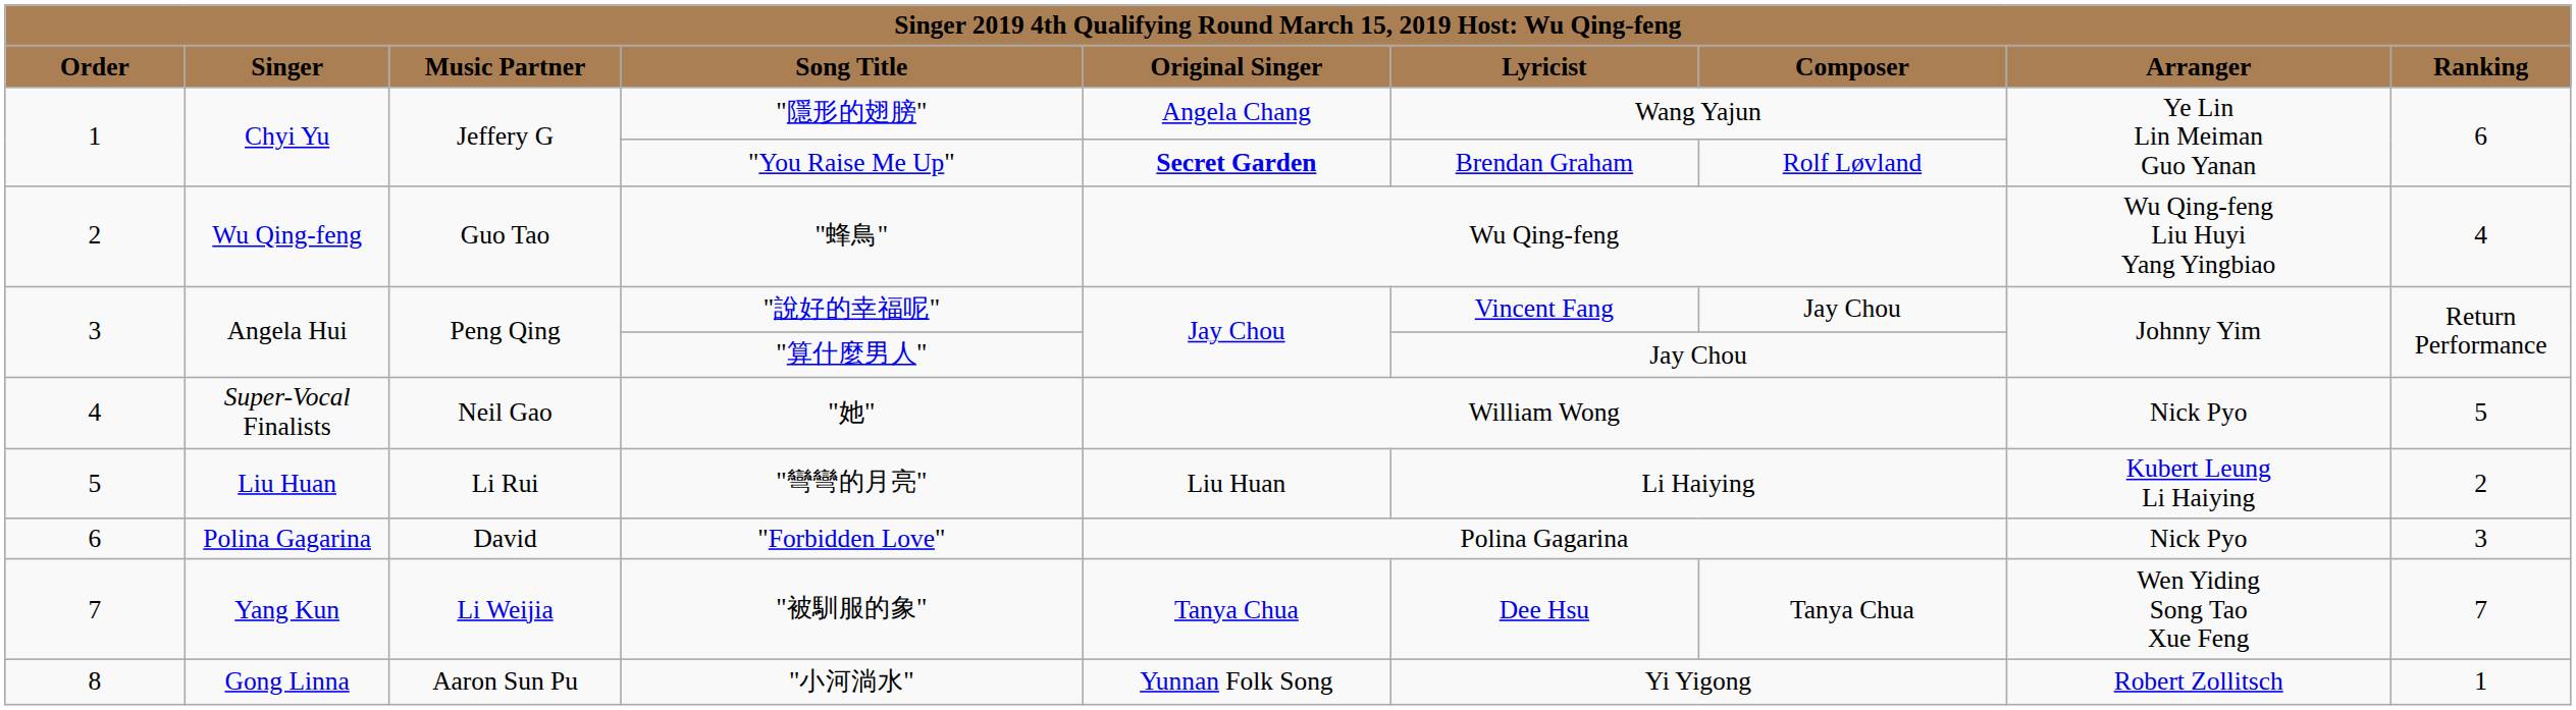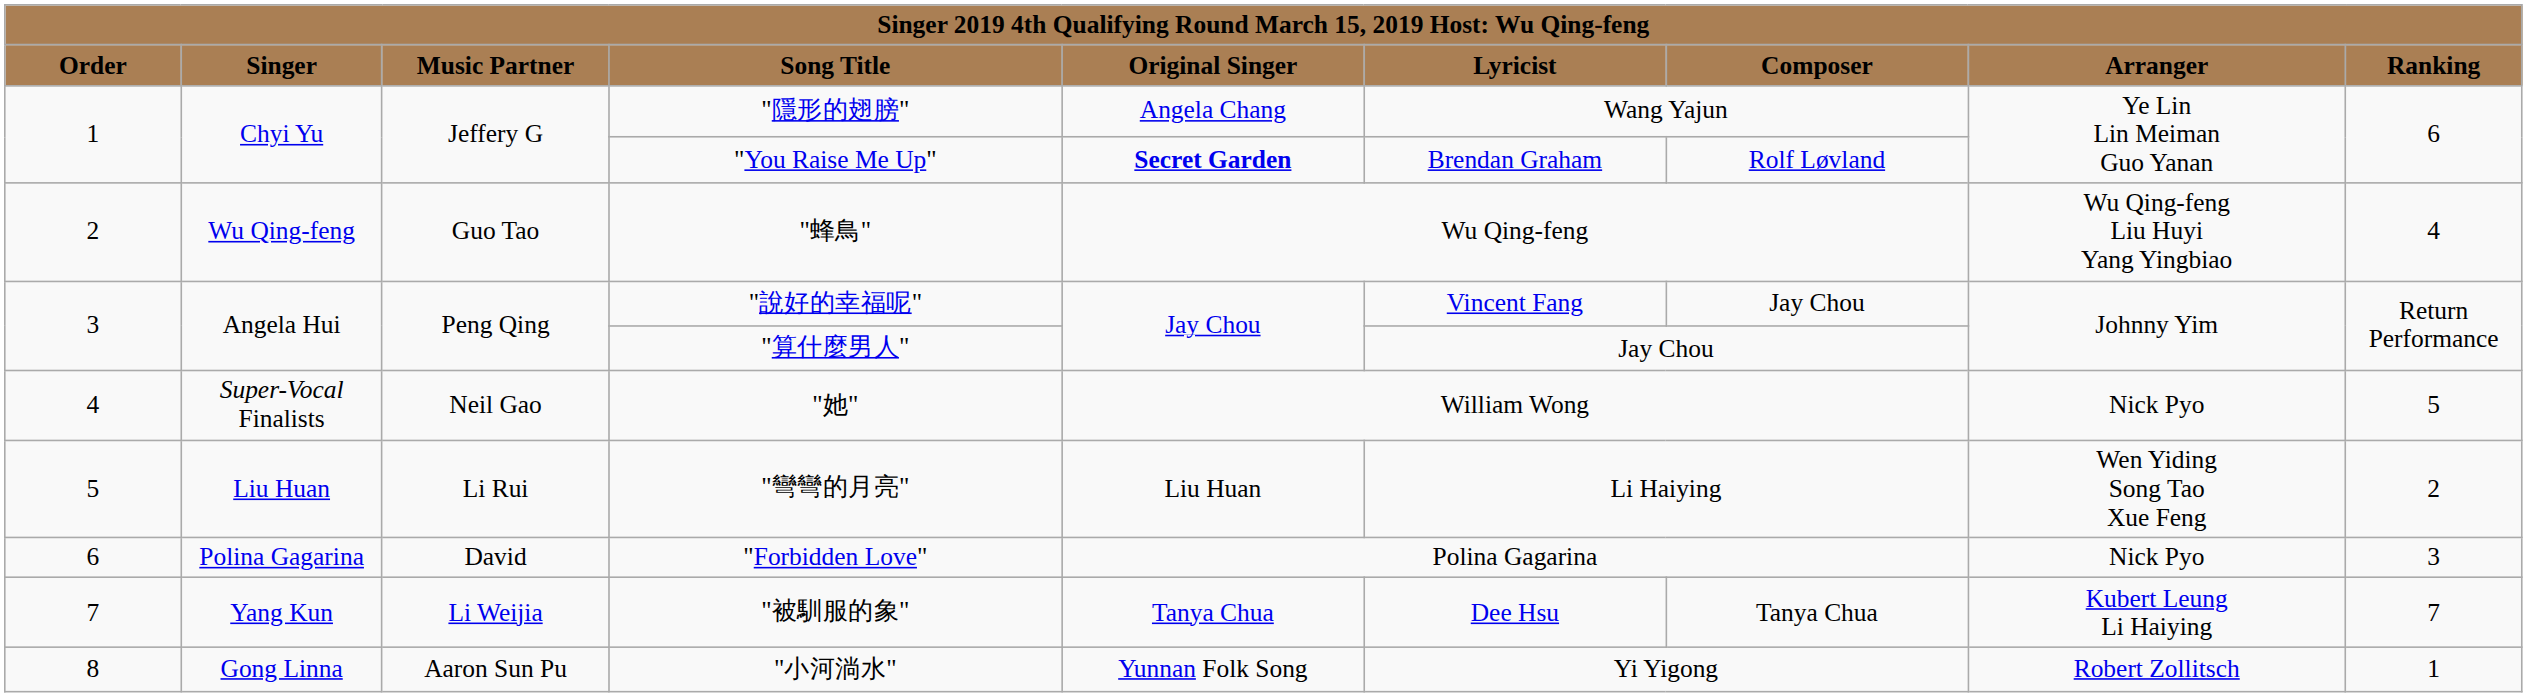"彎彎的月亮" | column 8: Kubert Leung Li Haiying -> Wen Yiding Song Tao Xue Feng
"被馴服的象" | column 8: Wen Yiding Song Tao Xue Feng -> Kubert Leung Li Haiying
